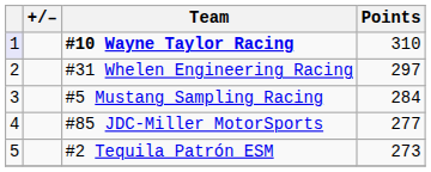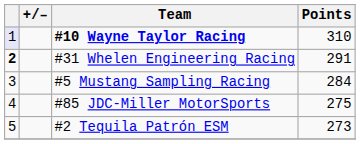#31 Whelen Engineering Racing | column 1: normal -> bold
#31 Whelen Engineering Racing | Points: 297 -> 291
#85 JDC-Miller MotorSports | Points: 277 -> 275
